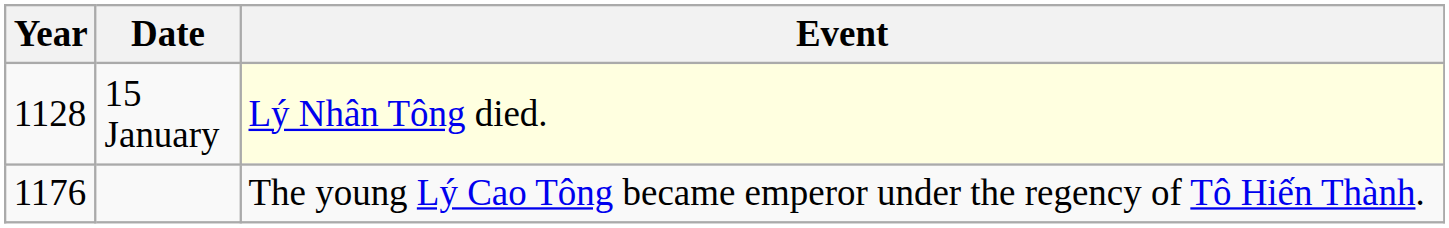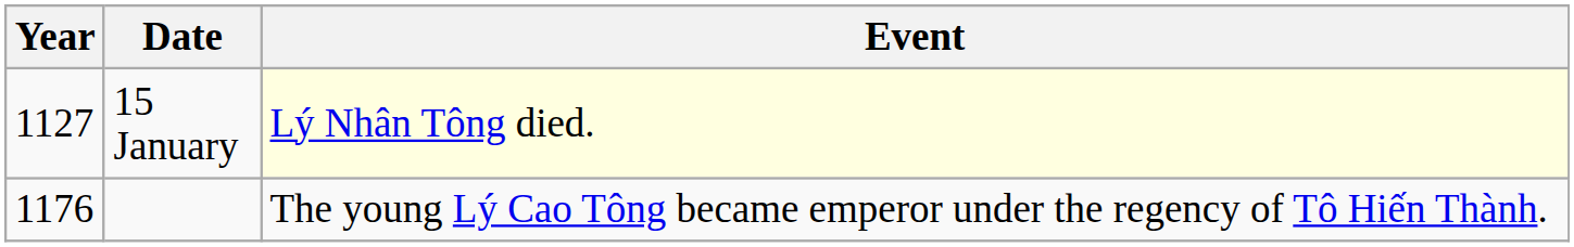15 January | Year: 1128 -> 1127
